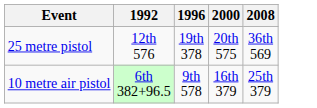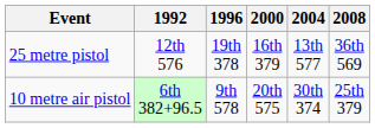+ column: 2004 | 13th 577 | 30th 374
25 metre pistol | 2000: 20th 575 -> 16th 379
10 metre air pistol | 2000: 16th 379 -> 20th 575
